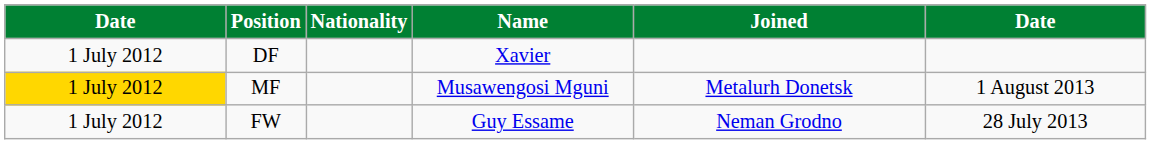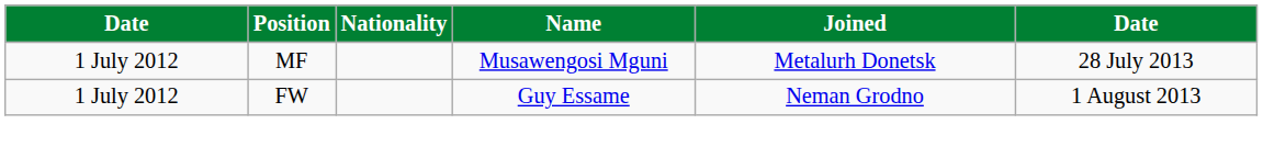- row: 1 July 2012 | DF | Xavier
MF | column 1: gold background -> no background
MF | column 6: 1 August 2013 -> 28 July 2013
FW | column 6: 28 July 2013 -> 1 August 2013
